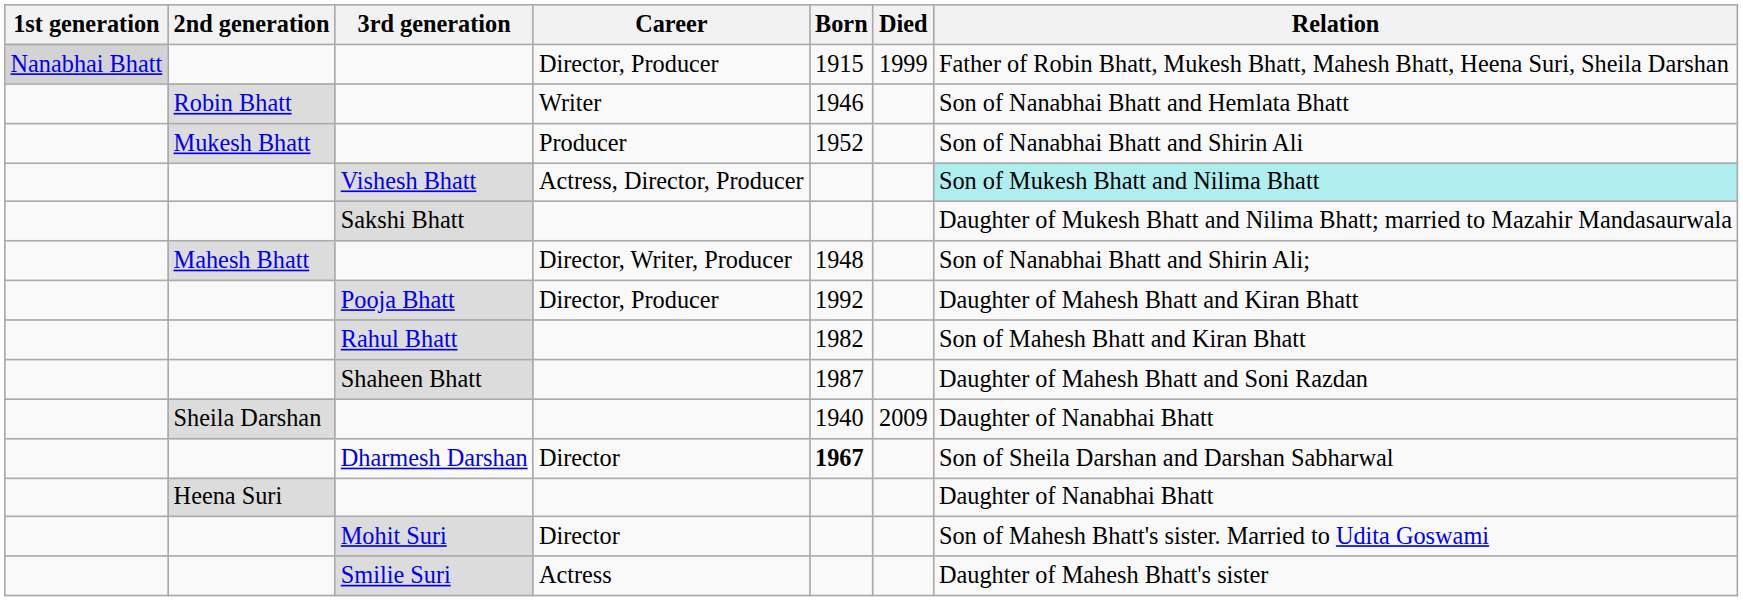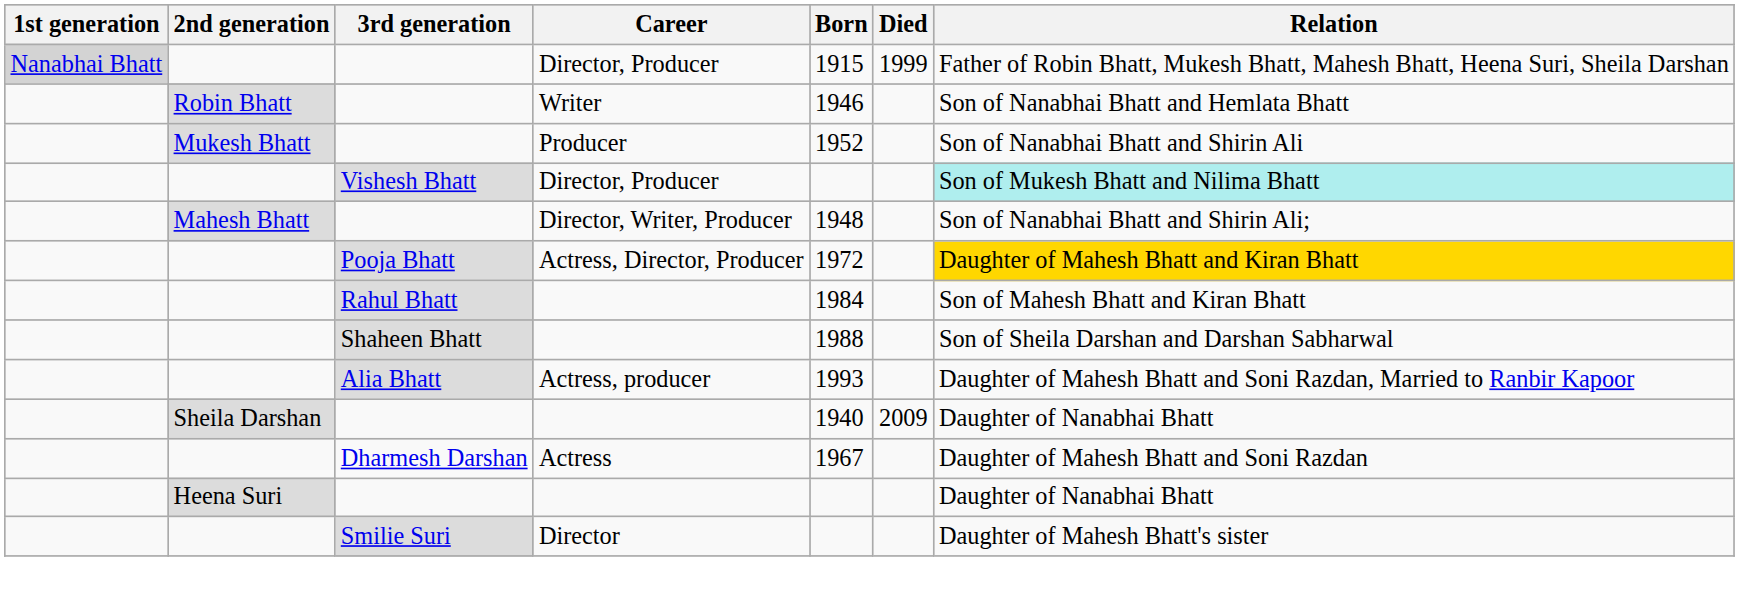Vishesh Bhatt | Career: Actress, Director, Producer -> Director, Producer
- row: Sakshi Bhatt | Daughter of Mukesh Bhatt and Nilima Bhatt; married to Mazahir Mandasaurwala
Pooja Bhatt | Career: Director, Producer -> Actress, Director, Producer
Pooja Bhatt | Born: 1992 -> 1972
Pooja Bhatt | Relation: no background -> gold background
Rahul Bhatt | Born: 1982 -> 1984
Shaheen Bhatt | Born: 1987 -> 1988
Shaheen Bhatt | Relation: Daughter of Mahesh Bhatt and Soni Razdan -> Son of Sheila Darshan and Darshan Sabharwal
+ row: Alia Bhatt | Actress, producer | 1993 | Daughter of Mahesh Bhatt and Soni Razdan, Married to Ranbir Kapoor
Dharmesh Darshan | Career: Director -> Actress
Dharmesh Darshan | Born: bold -> normal
Dharmesh Darshan | Relation: Son of Sheila Darshan and Darshan Sabharwal -> Daughter of Mahesh Bhatt and Soni Razdan
- row: Mohit Suri | Director | Son of Mahesh Bhatt's sister. Married to Udita Goswami
Smilie Suri | Career: Actress -> Director
